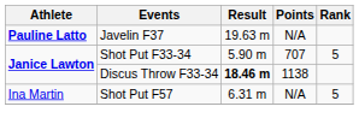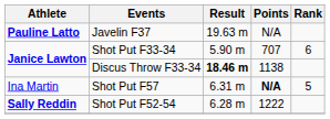Shot Put F33-34 | Rank: 5 -> 6
Shot Put F57 | Points: normal -> bold
+ row: Sally Reddin | Shot Put F52-54 | 6.28 m | 1222
